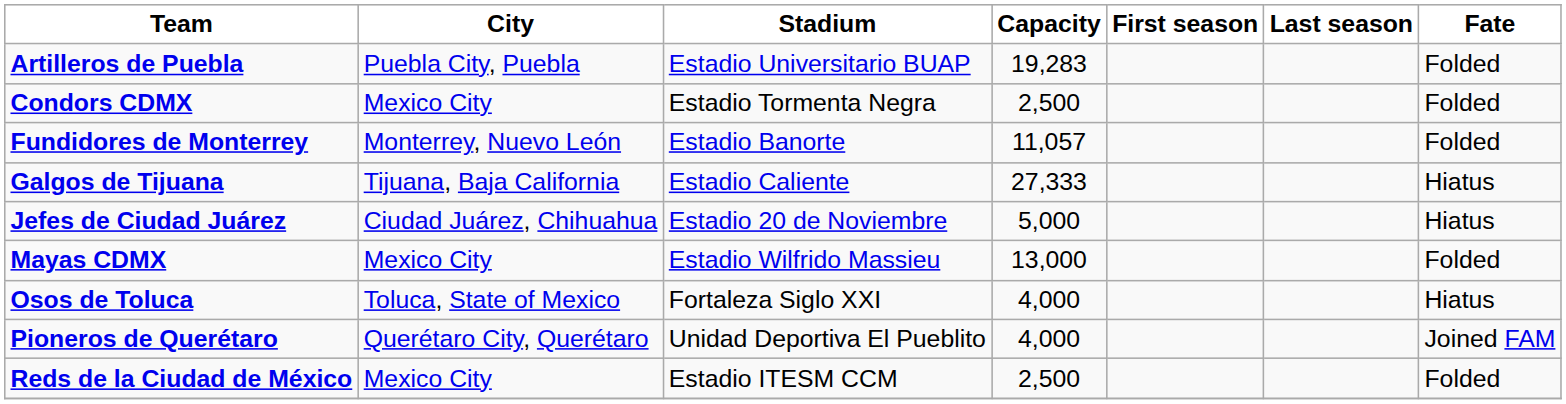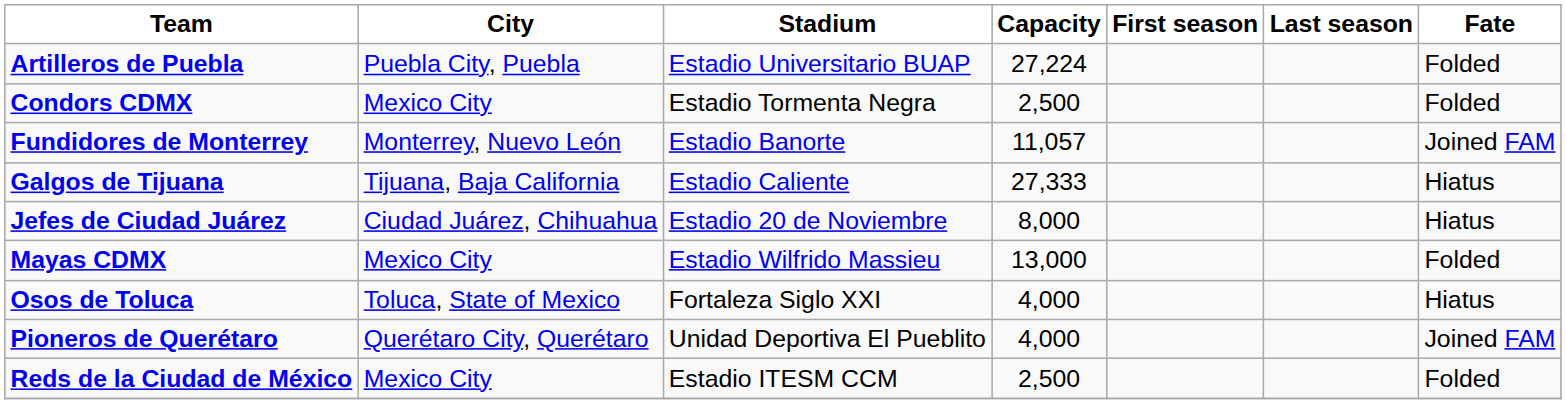Artilleros de Puebla | Capacity: 19,283 -> 27,224
Fundidores de Monterrey | Fate: Folded -> Joined FAM
Jefes de Ciudad Juárez | Capacity: 5,000 -> 8,000
